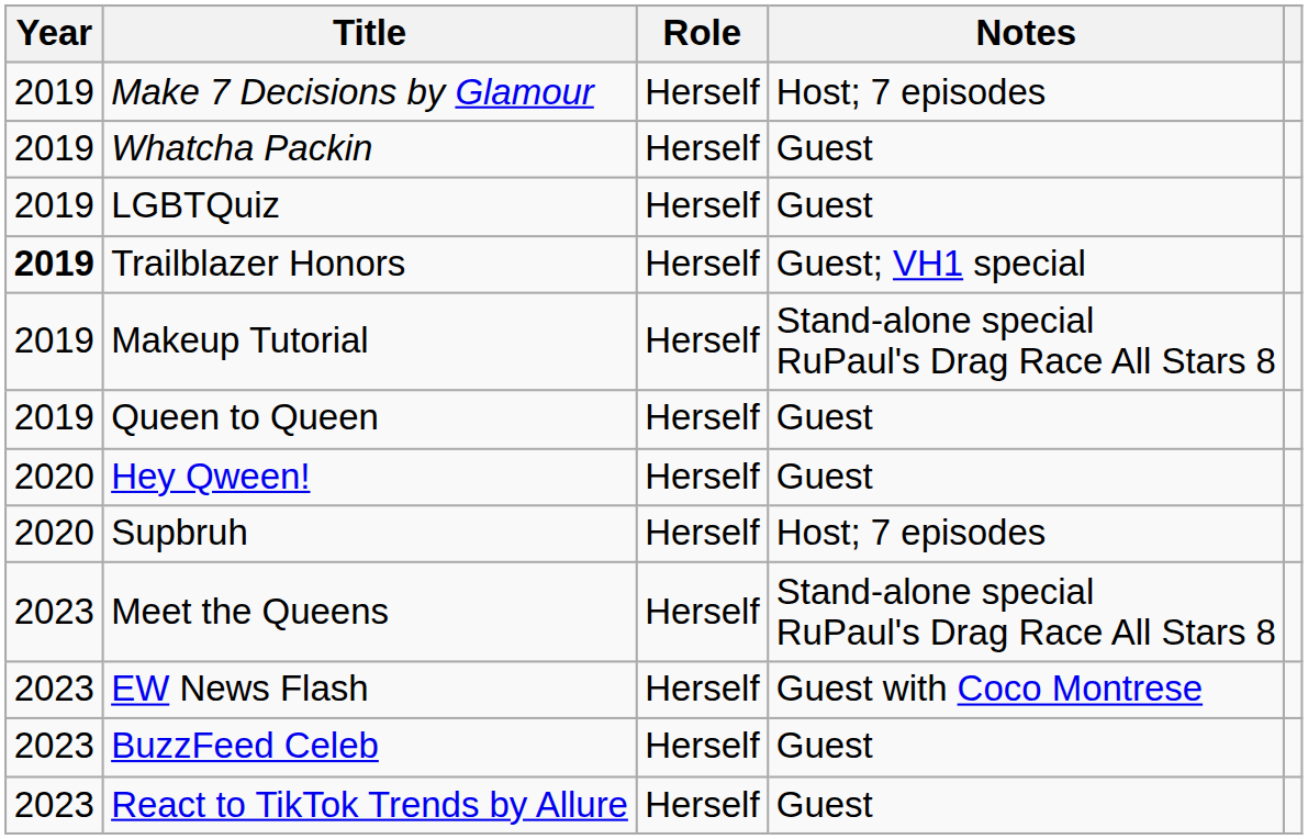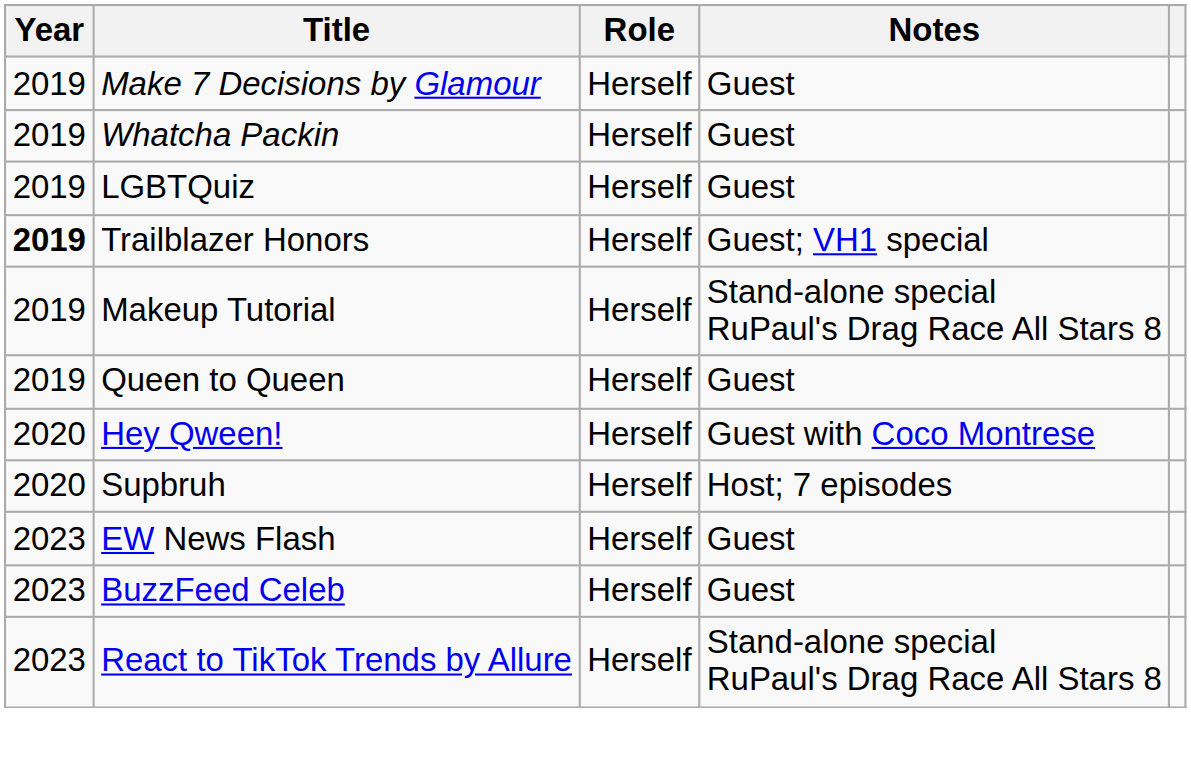Make 7 Decisions by Glamour | Notes: Host; 7 episodes -> Guest
Hey Qween! | Notes: Guest -> Guest with Coco Montrese
- row: 2023 | Meet the Queens | Herself | Stand-alone special RuPaul's Drag Race All Stars 8
EW News Flash | Notes: Guest with Coco Montrese -> Guest
React to TikTok Trends by Allure | Notes: Guest -> Stand-alone special RuPaul's Drag Race All Stars 8
